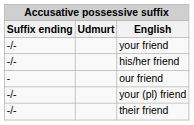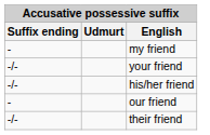+ row: - | my friend
- row: -/- | your (pl) friend
